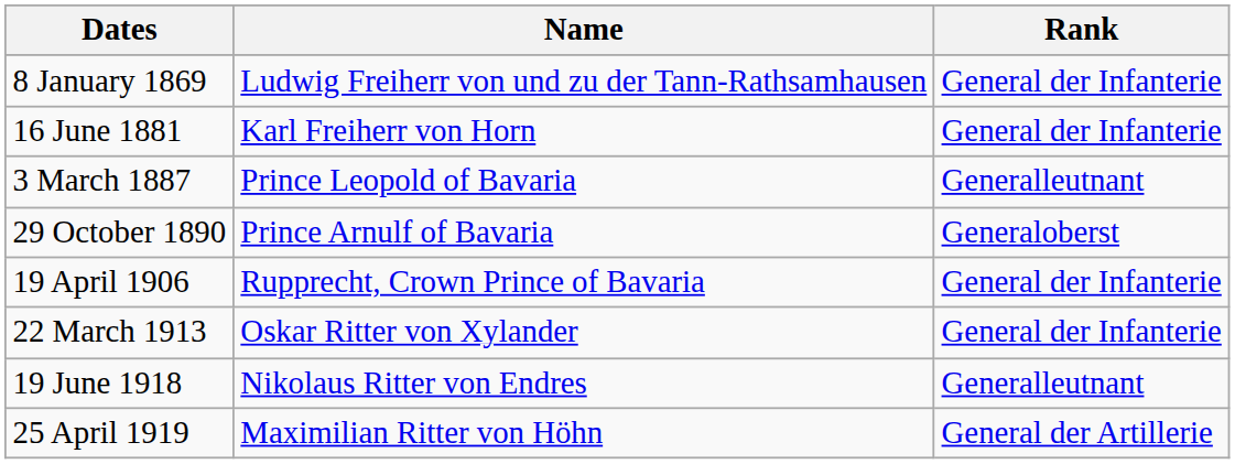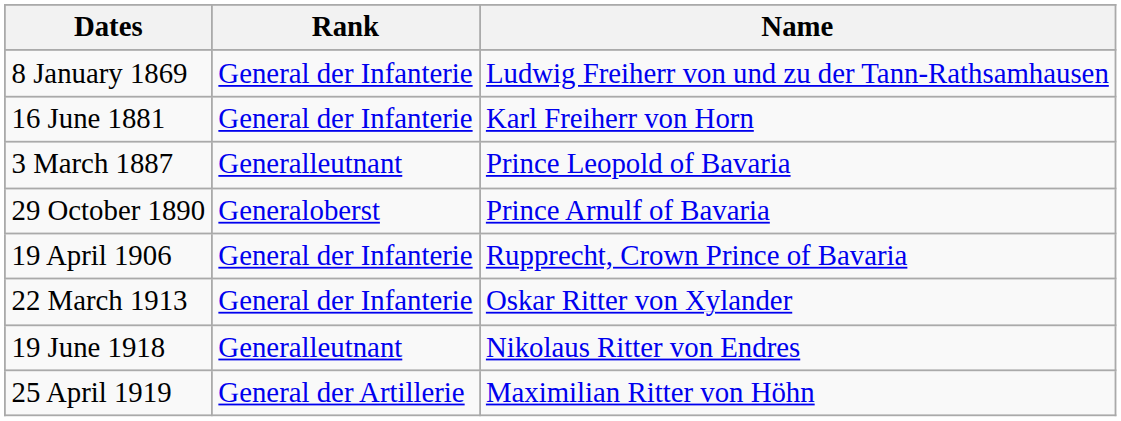columns swapped: Rank <-> Name
